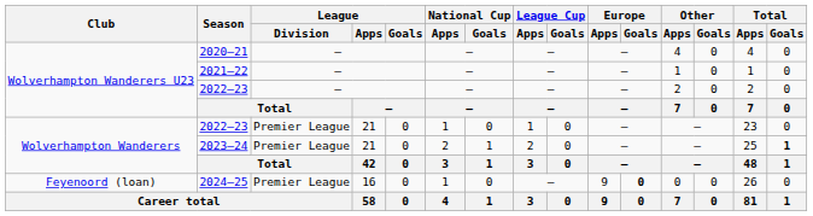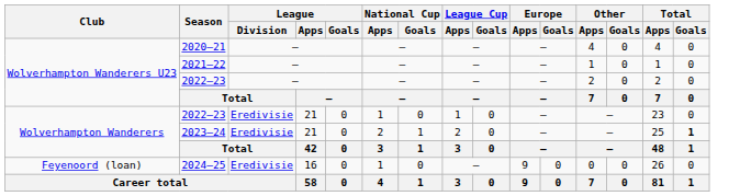Wolverhampton Wanderers / 2022–23 | League / Division: Premier League -> Eredivisie
2023–24 | League / Division: Premier League -> Eredivisie
2024–25 | League / Division: Premier League -> Eredivisie
2024–25 | Europe / Goals: bold -> normal
